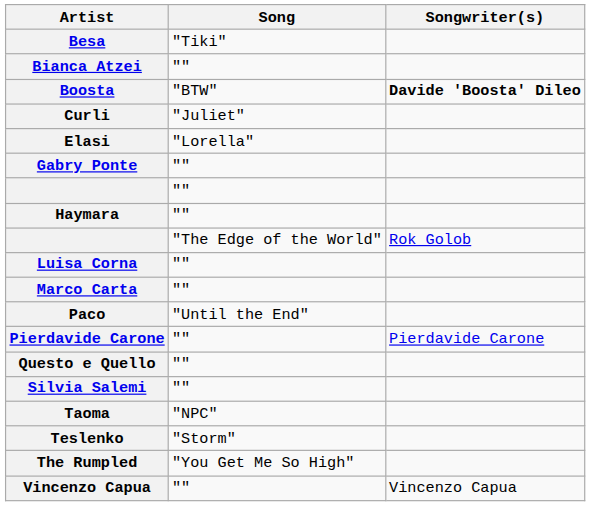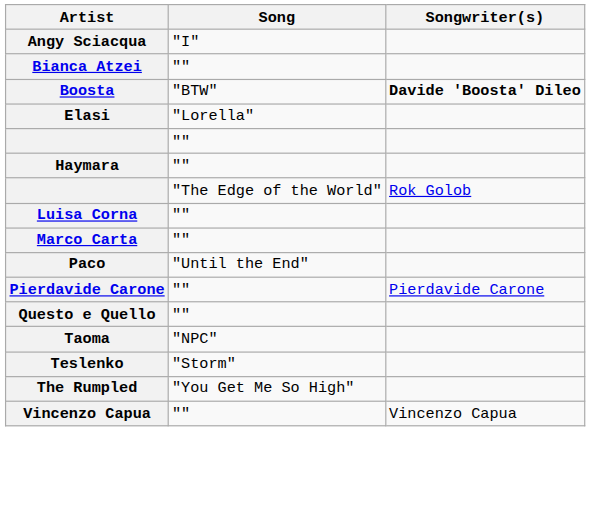+ row: Angy Sciacqua | "I"
- row: Besa | "Tiki"
- row: Curli | "Juliet"
- row: Gabry Ponte | ""
- row: Silvia Salemi | ""
